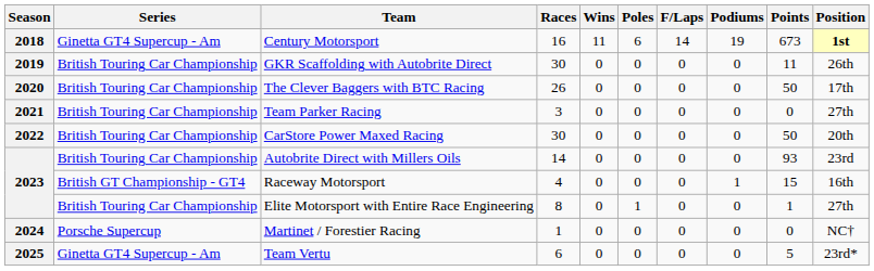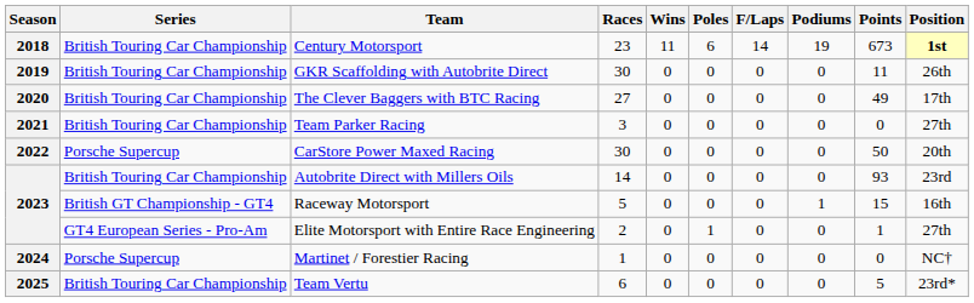Century Motorsport | Series: Ginetta GT4 Supercup - Am -> British Touring Car Championship
Century Motorsport | Races: 16 -> 23
The Clever Baggers with BTC Racing | Races: 26 -> 27
The Clever Baggers with BTC Racing | Points: 50 -> 49
CarStore Power Maxed Racing | Series: British Touring Car Championship -> Porsche Supercup
Raceway Motorsport | Races: 4 -> 5
Elite Motorsport with Entire Race Engineering | Series: British Touring Car Championship -> GT4 European Series - Pro-Am
Elite Motorsport with Entire Race Engineering | Races: 8 -> 2
Team Vertu | Series: Ginetta GT4 Supercup - Am -> British Touring Car Championship
